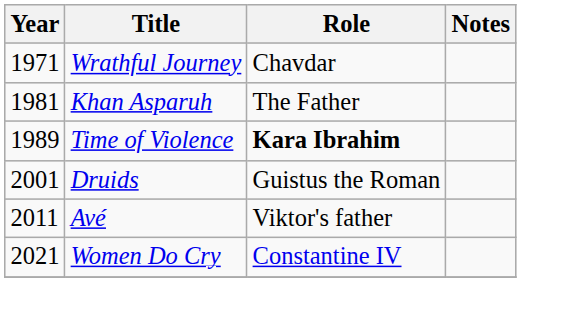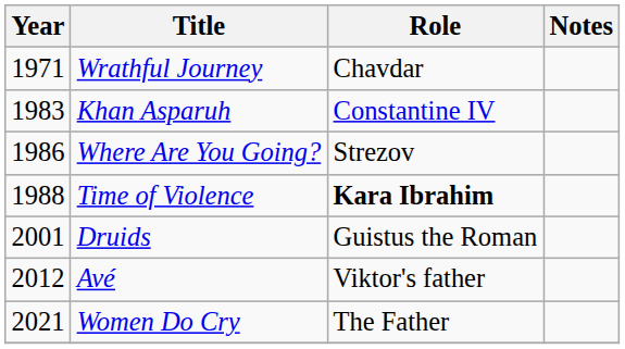Khan Asparuh | Year: 1981 -> 1983
Khan Asparuh | Role: The Father -> Constantine IV
+ row: 1986 | Where Are You Going? | Strezov
Time of Violence | Year: 1989 -> 1988
Avé | Year: 2011 -> 2012
Women Do Cry | Role: Constantine IV -> The Father
